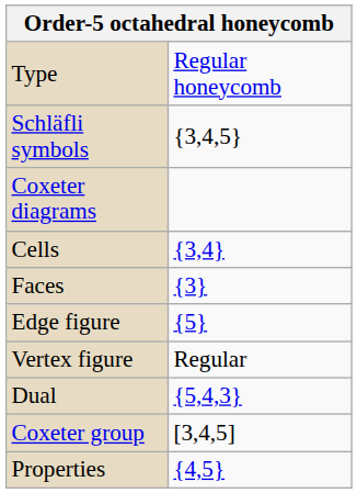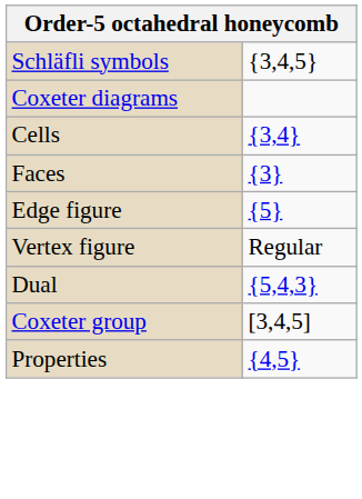- row: Type | Regular honeycomb
